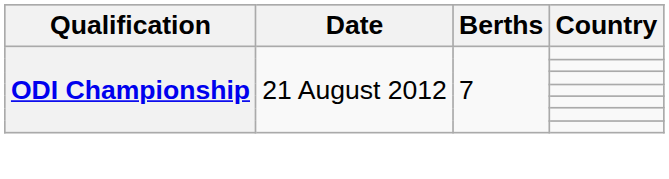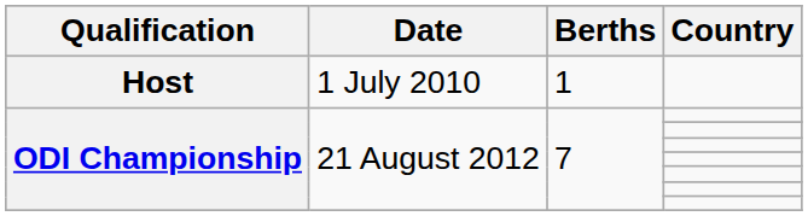+ row: Host | 1 July 2010 | 1
